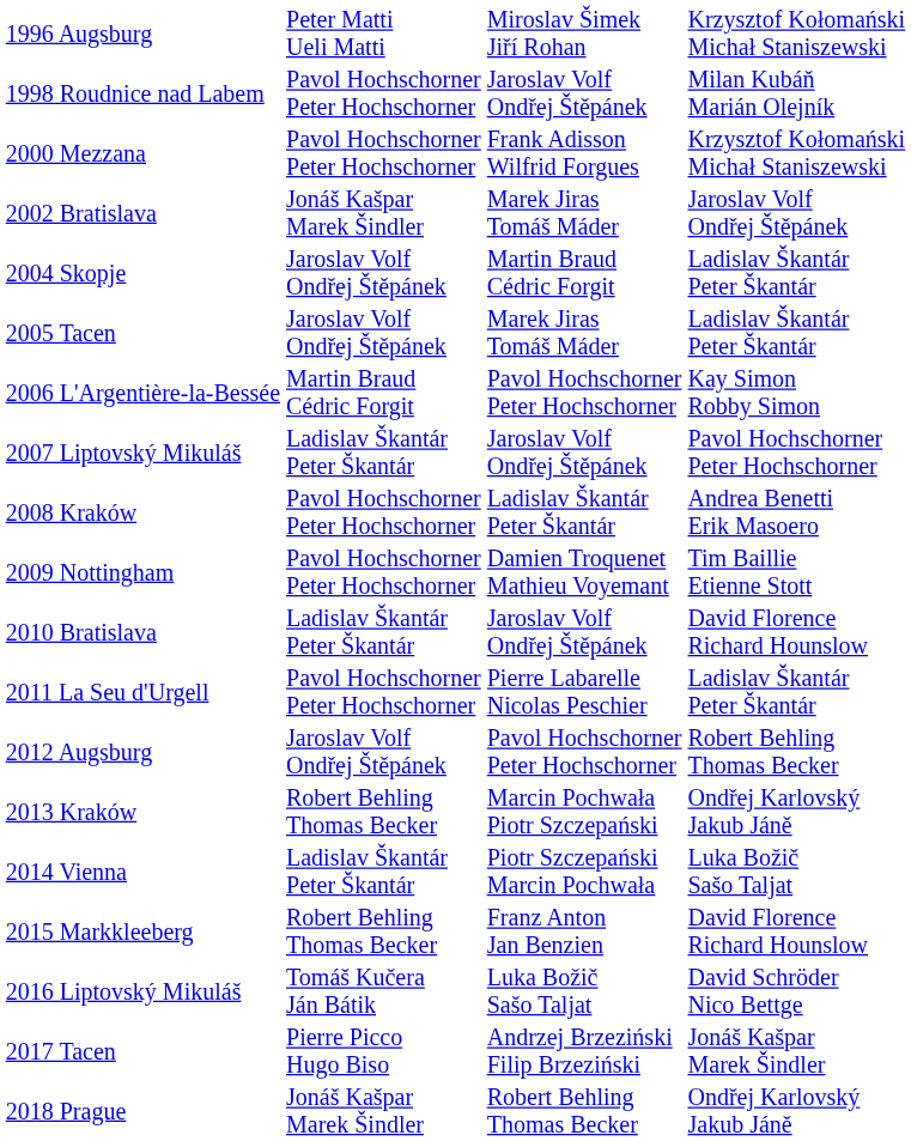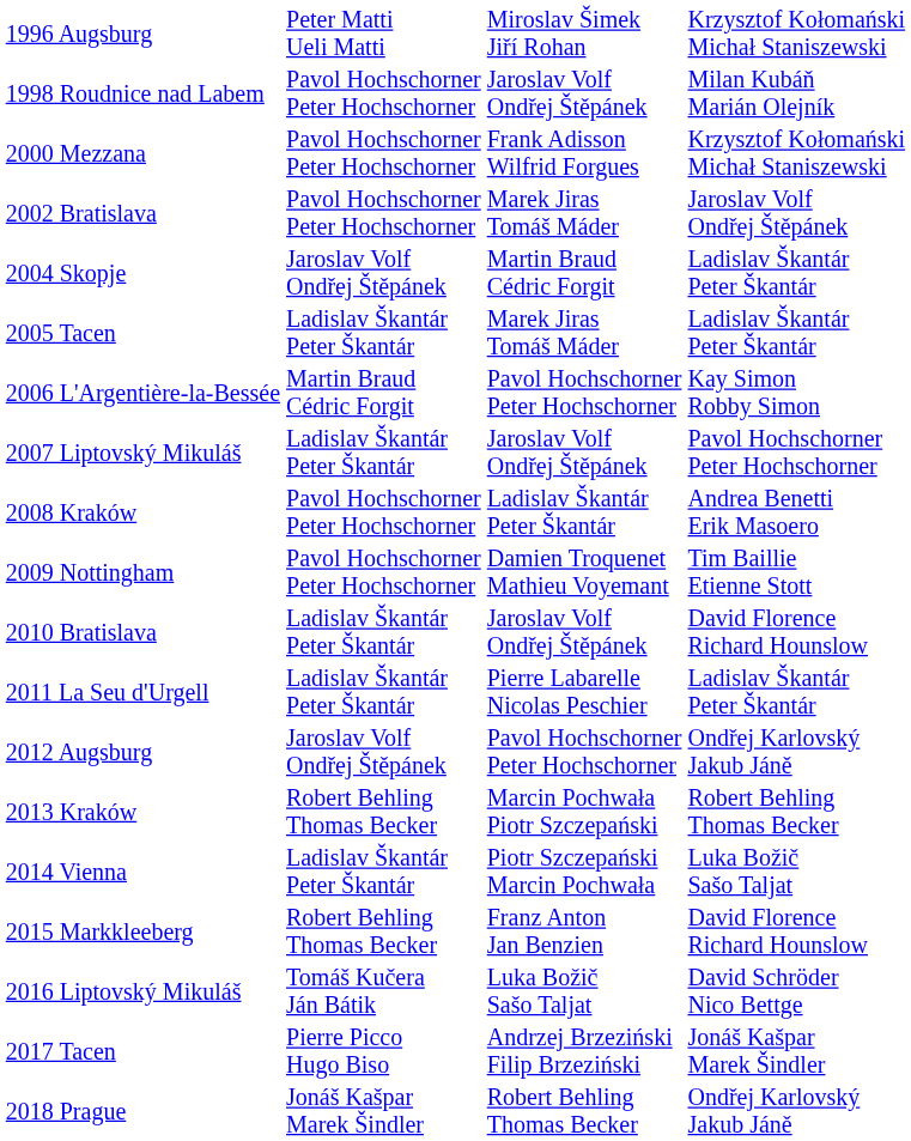2002 Bratislava | column 2: Jonáš Kašpar Marek Šindler -> Pavol Hochschorner Peter Hochschorner
2005 Tacen | column 2: Jaroslav Volf Ondřej Štěpánek -> Ladislav Škantár Peter Škantár
2011 La Seu d'Urgell | column 2: Pavol Hochschorner Peter Hochschorner -> Ladislav Škantár Peter Škantár
2012 Augsburg | column 4: Robert Behling Thomas Becker -> Ondřej Karlovský Jakub Jáně
2013 Kraków | column 4: Ondřej Karlovský Jakub Jáně -> Robert Behling Thomas Becker
